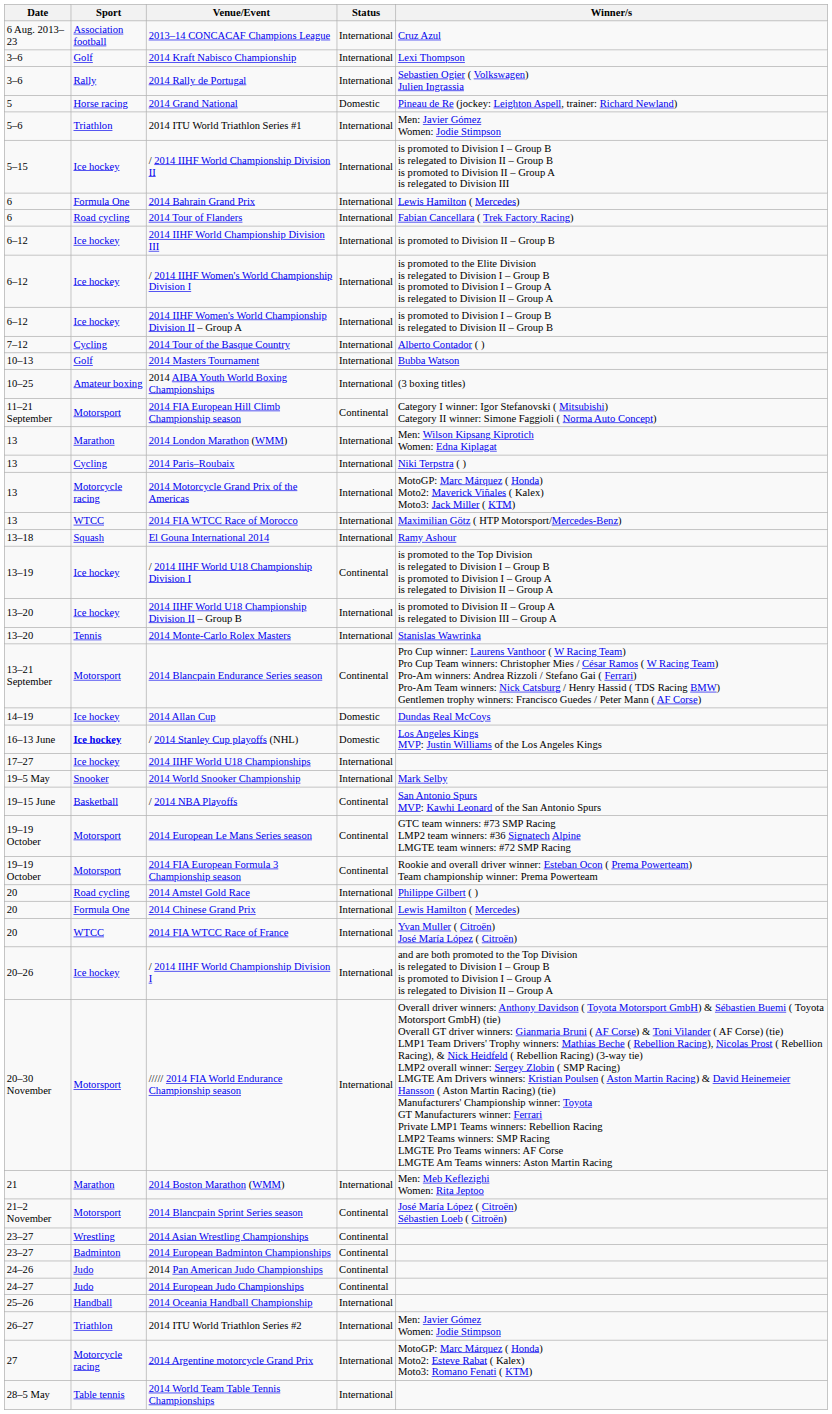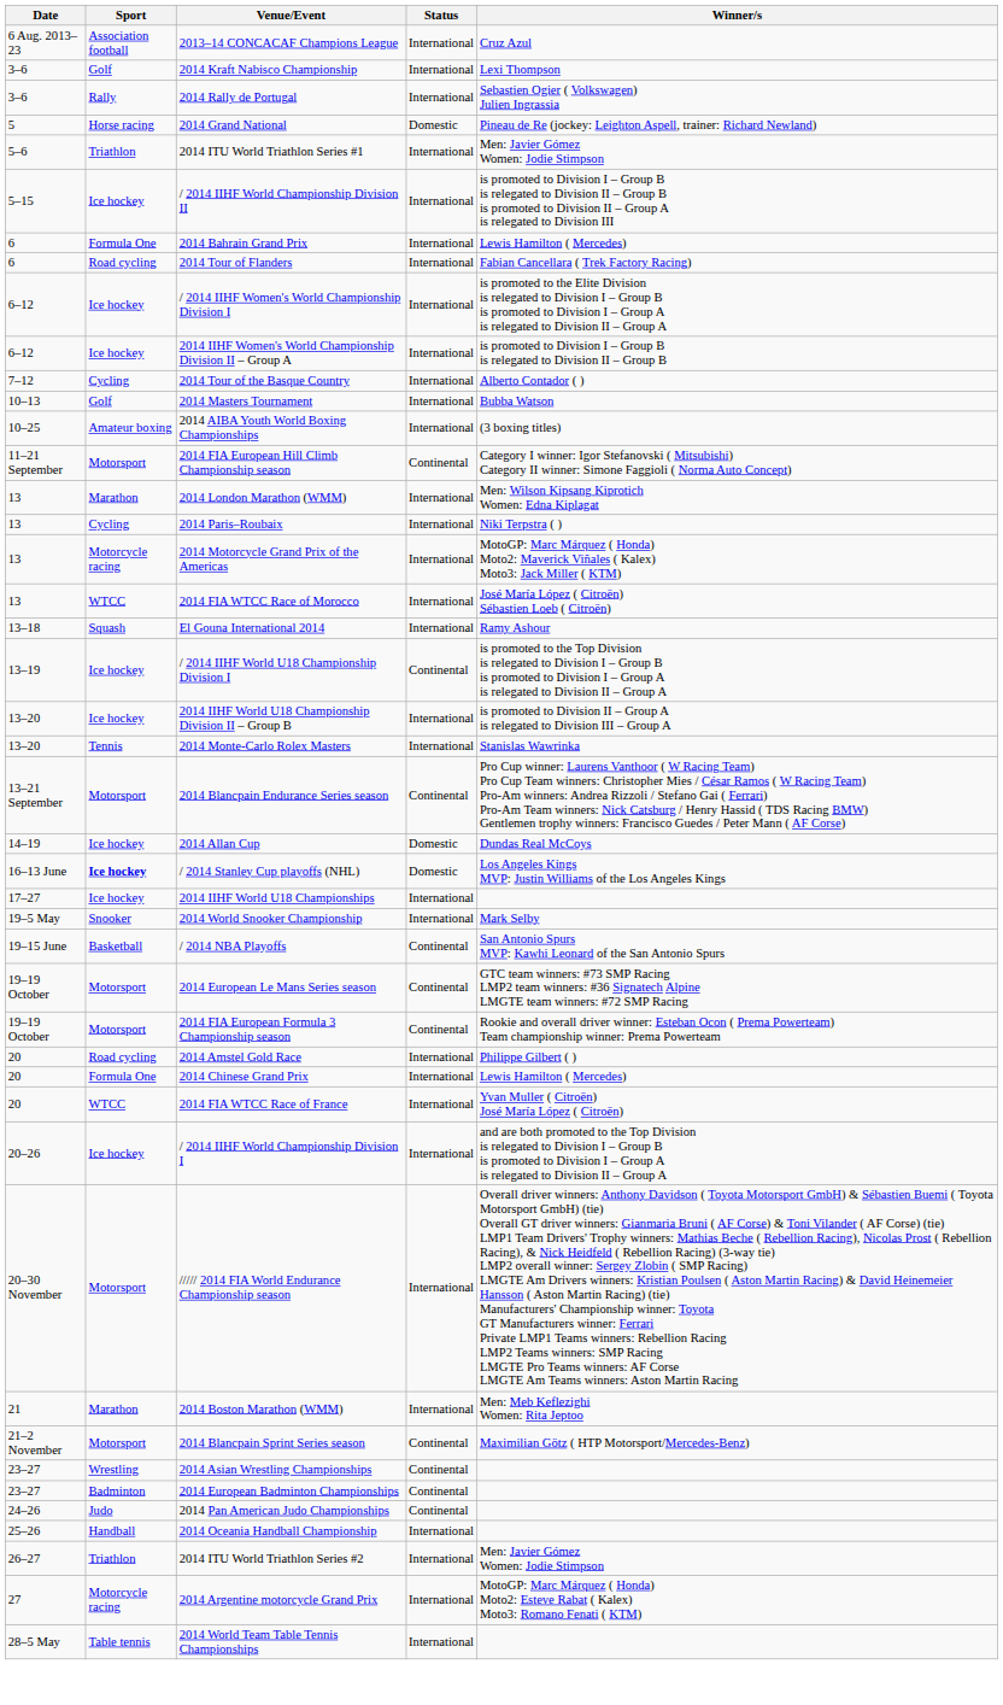- row: 6–12 | Ice hockey | 2014 IIHF World Championship Division III | International | is promoted to Division II – Group B
2014 FIA WTCC Race of Morocco | Winner/s: Maximilian Götz ( HTP Motorsport/Mercedes-Benz) -> José María López ( Citroën) Sébastien Loeb ( Citroën)
2014 Blancpain Sprint Series season | Winner/s: José María López ( Citroën) Sébastien Loeb ( Citroën) -> Maximilian Götz ( HTP Motorsport/Mercedes-Benz)
- row: 24–27 | Judo | 2014 European Judo Championships | Continental
